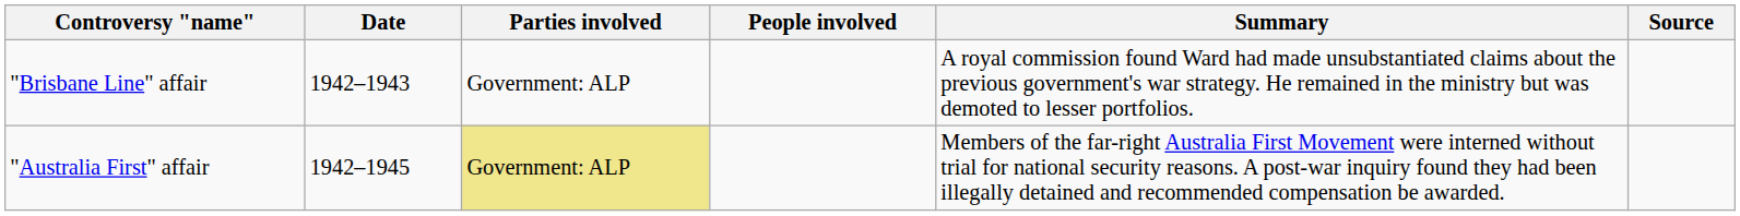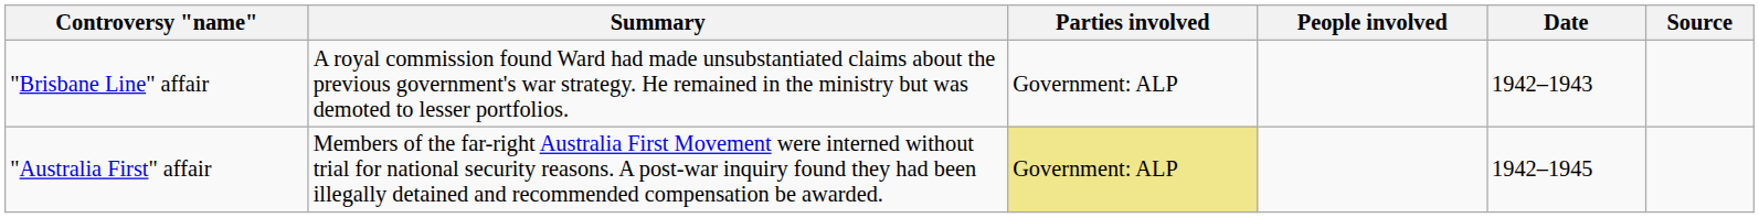columns swapped: Date <-> Summary
